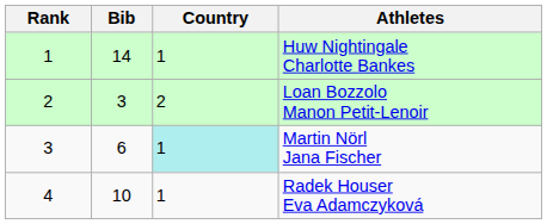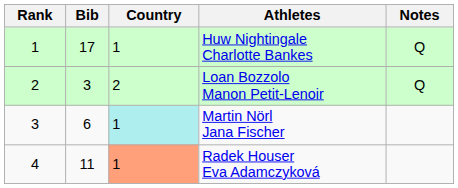+ column: Notes | Q | Q
Huw Nightingale Charlotte Bankes | Bib: 14 -> 17
Radek Houser Eva Adamczyková | Bib: 10 -> 11
Radek Houser Eva Adamczyková | Country: no background -> lightsalmon background
